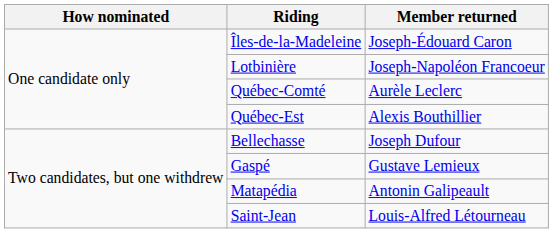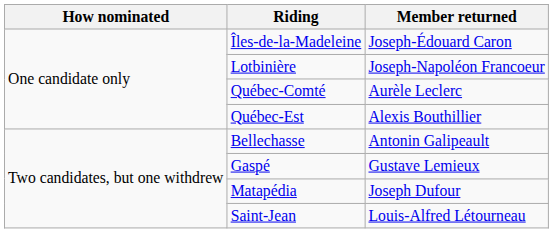Bellechasse | Member returned: Joseph Dufour -> Antonin Galipeault
Matapédia | Member returned: Antonin Galipeault -> Joseph Dufour
